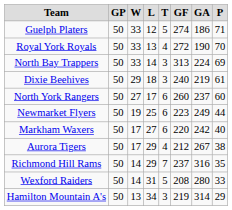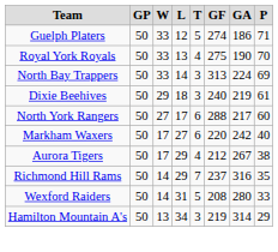Royal York Royals | GF: 272 -> 275
North York Rangers | GF: 260 -> 288
North York Rangers | GA: 237 -> 217
- row: Newmarket Flyers | 50 | 19 | 25 | 6 | 223 | 249 | 44
